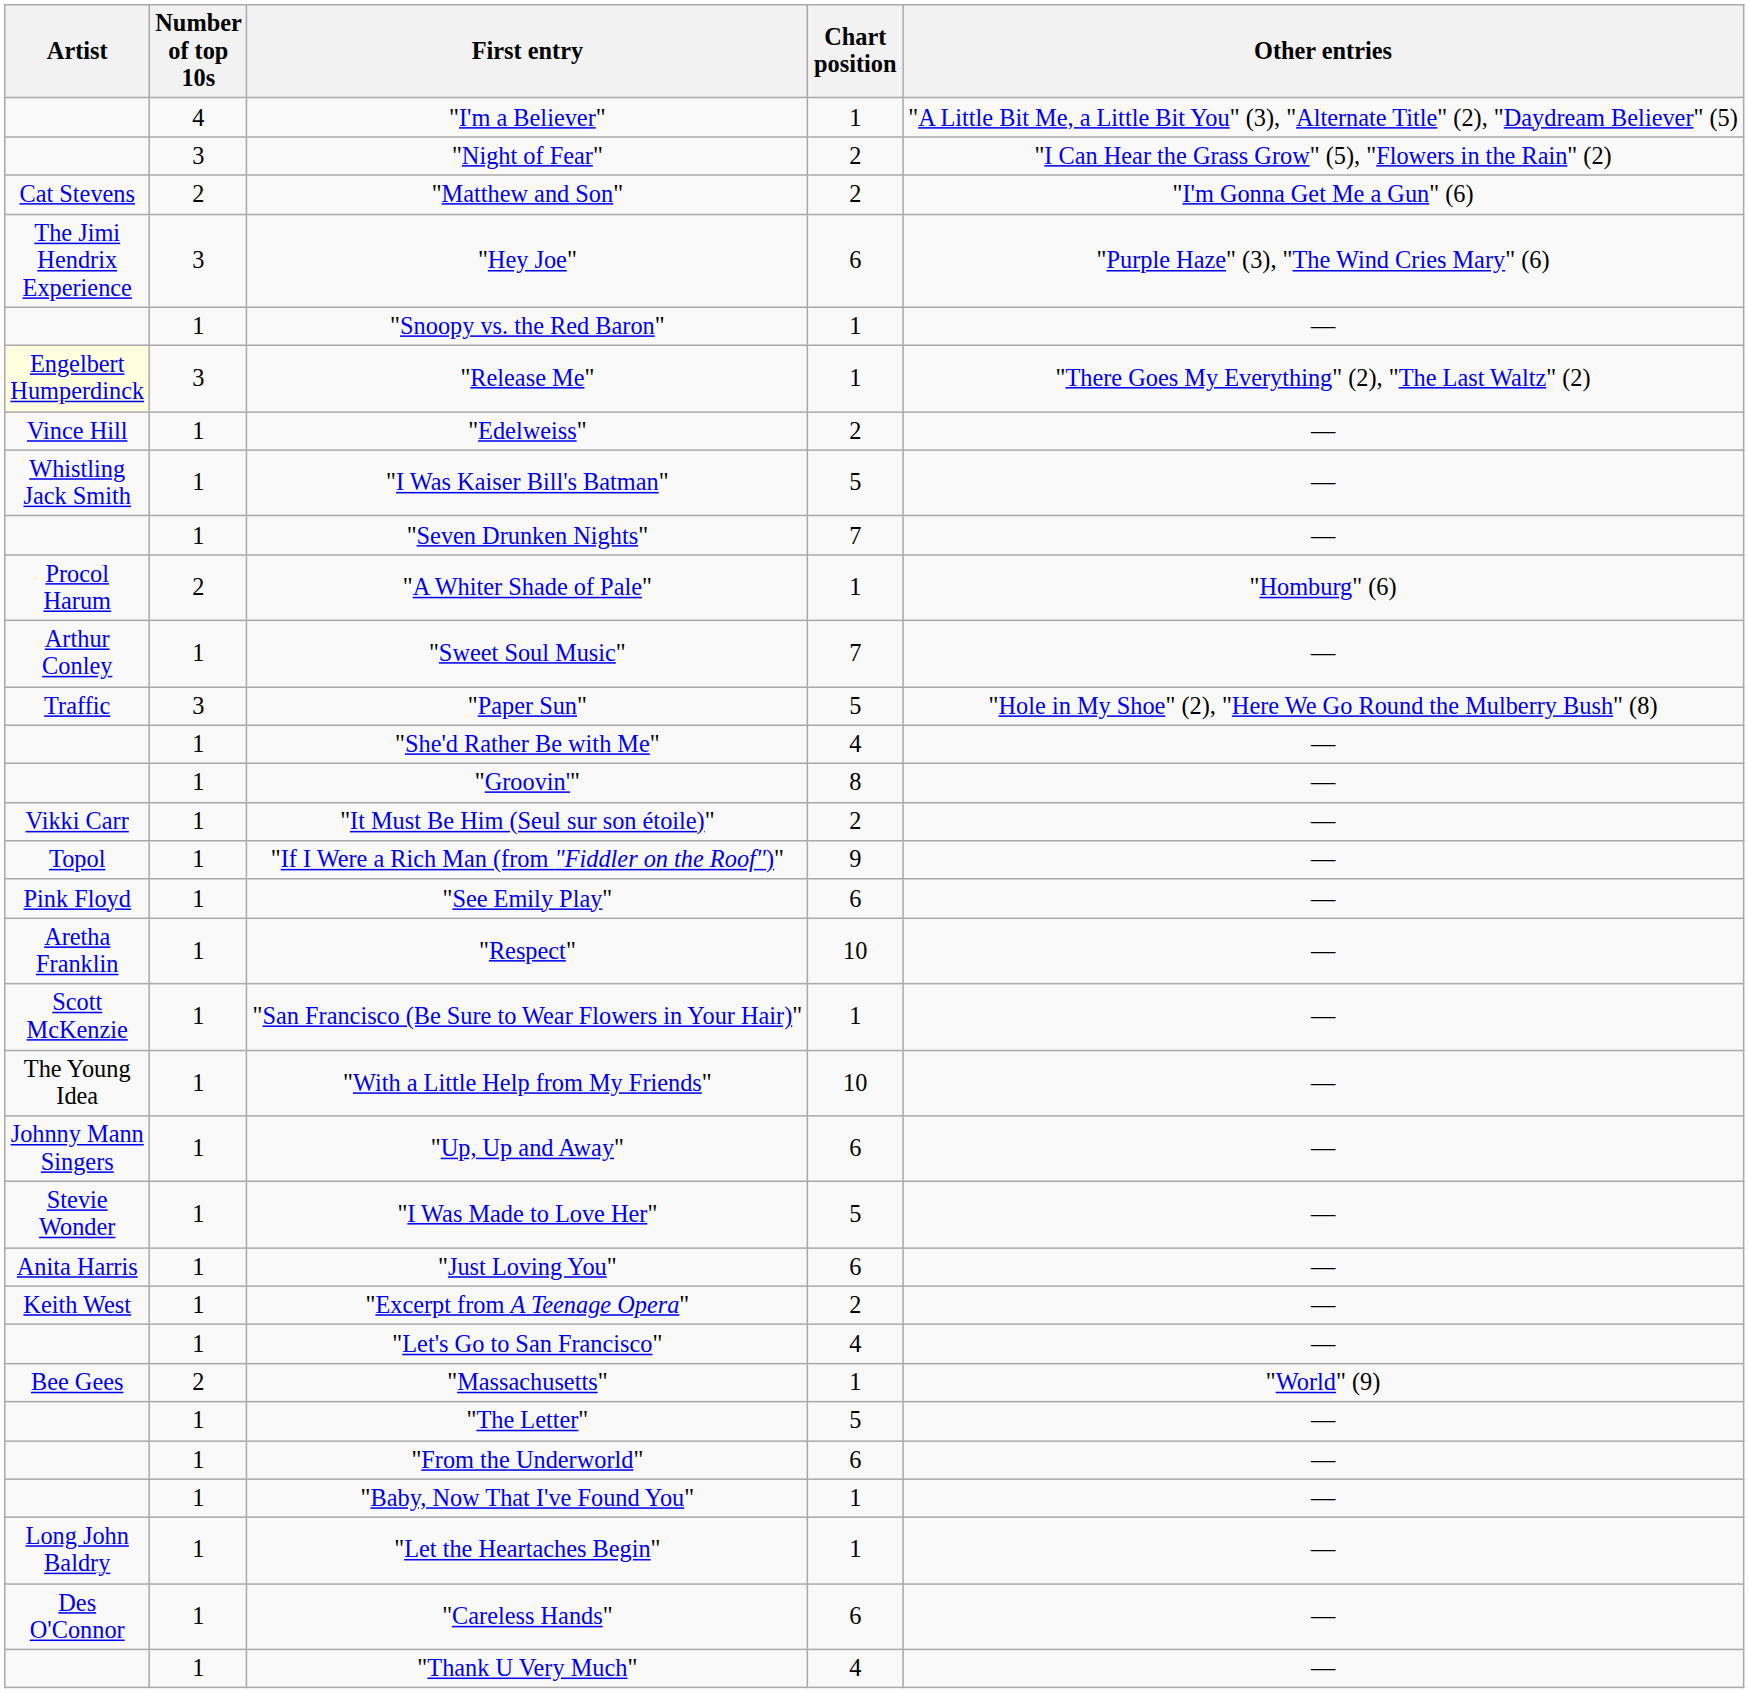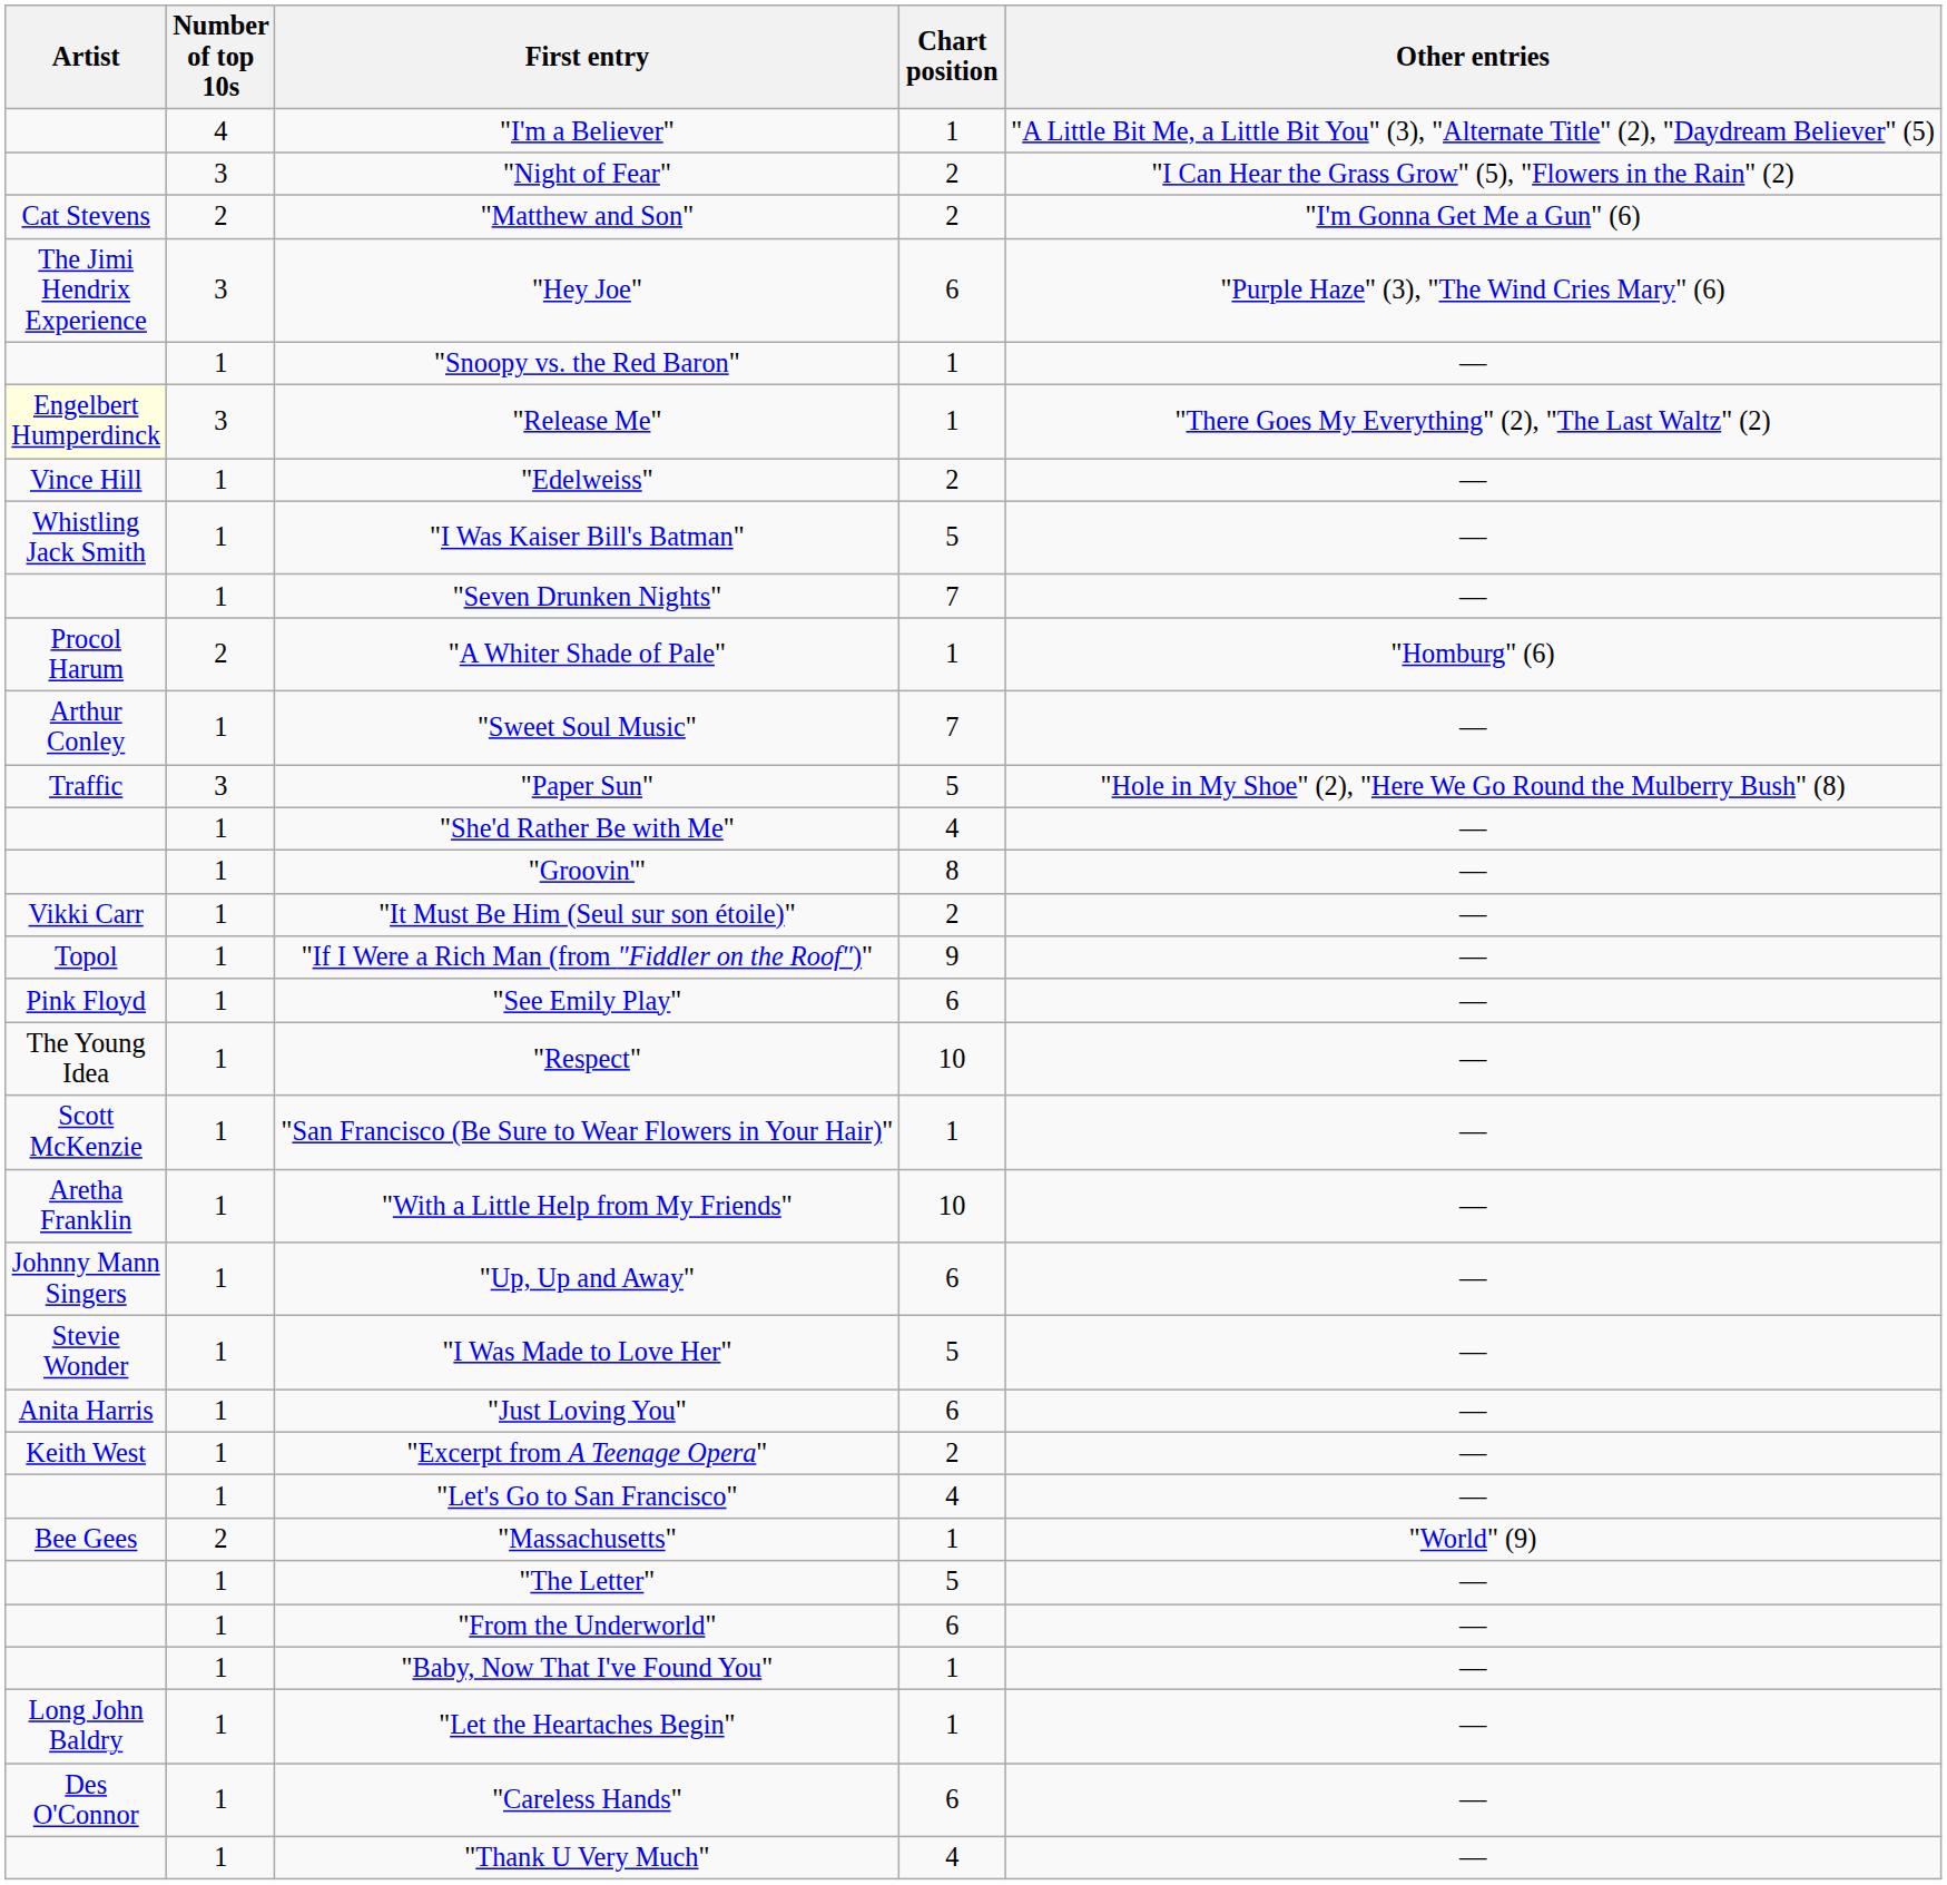"Respect" | Artist: Aretha Franklin -> The Young Idea
"With a Little Help from My Friends" | Artist: The Young Idea -> Aretha Franklin
